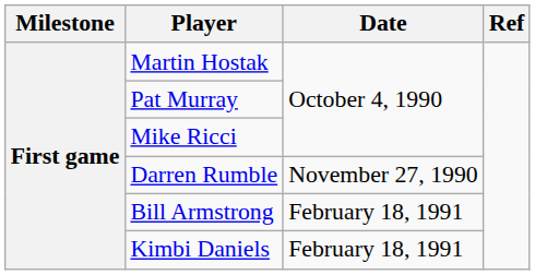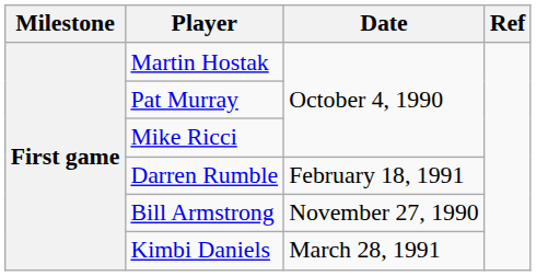Darren Rumble | Date: November 27, 1990 -> February 18, 1991
Bill Armstrong | Date: February 18, 1991 -> November 27, 1990
Kimbi Daniels | Date: February 18, 1991 -> March 28, 1991
